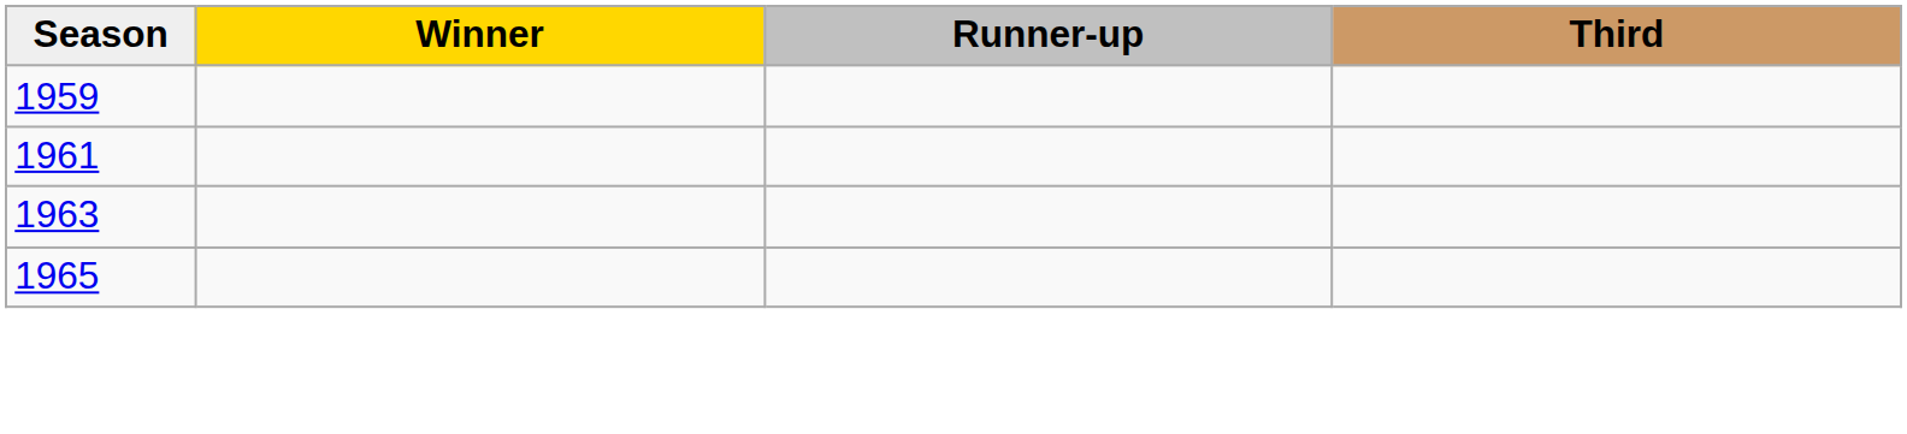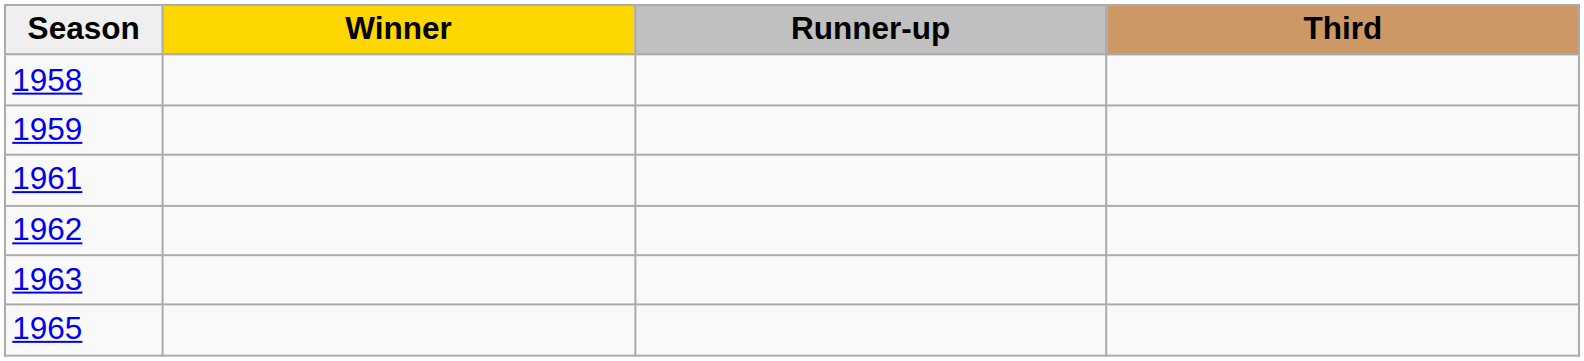+ row: 1958
+ row: 1962
